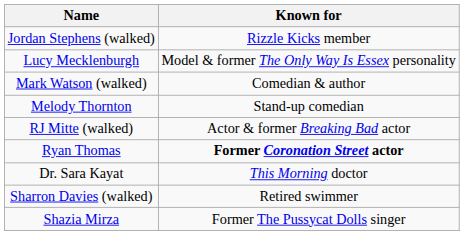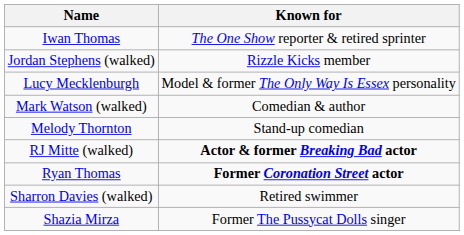+ row: Iwan Thomas | The One Show reporter & retired sprinter
RJ Mitte (walked) | Known for: normal -> bold
- row: Dr. Sara Kayat | This Morning doctor
